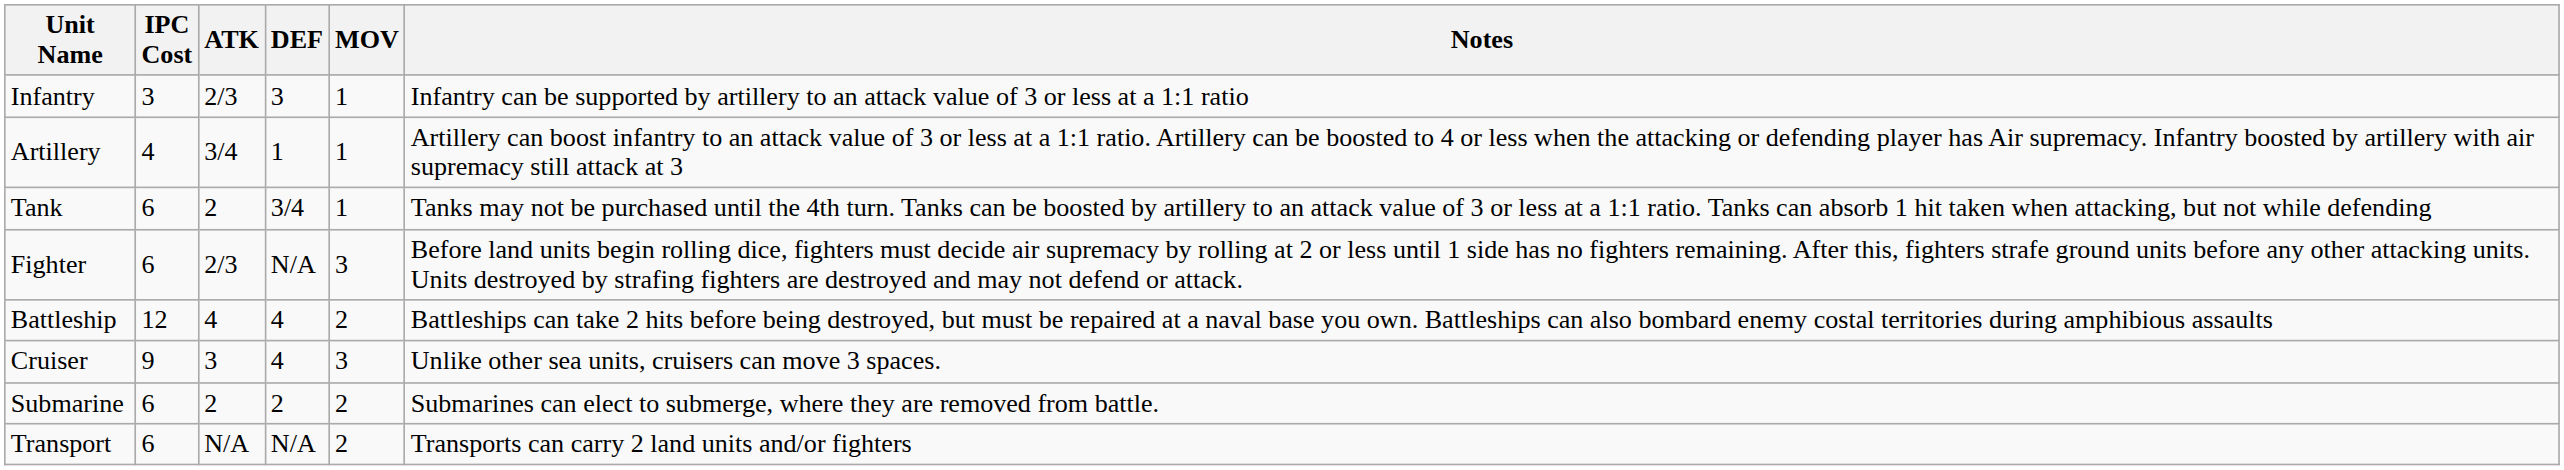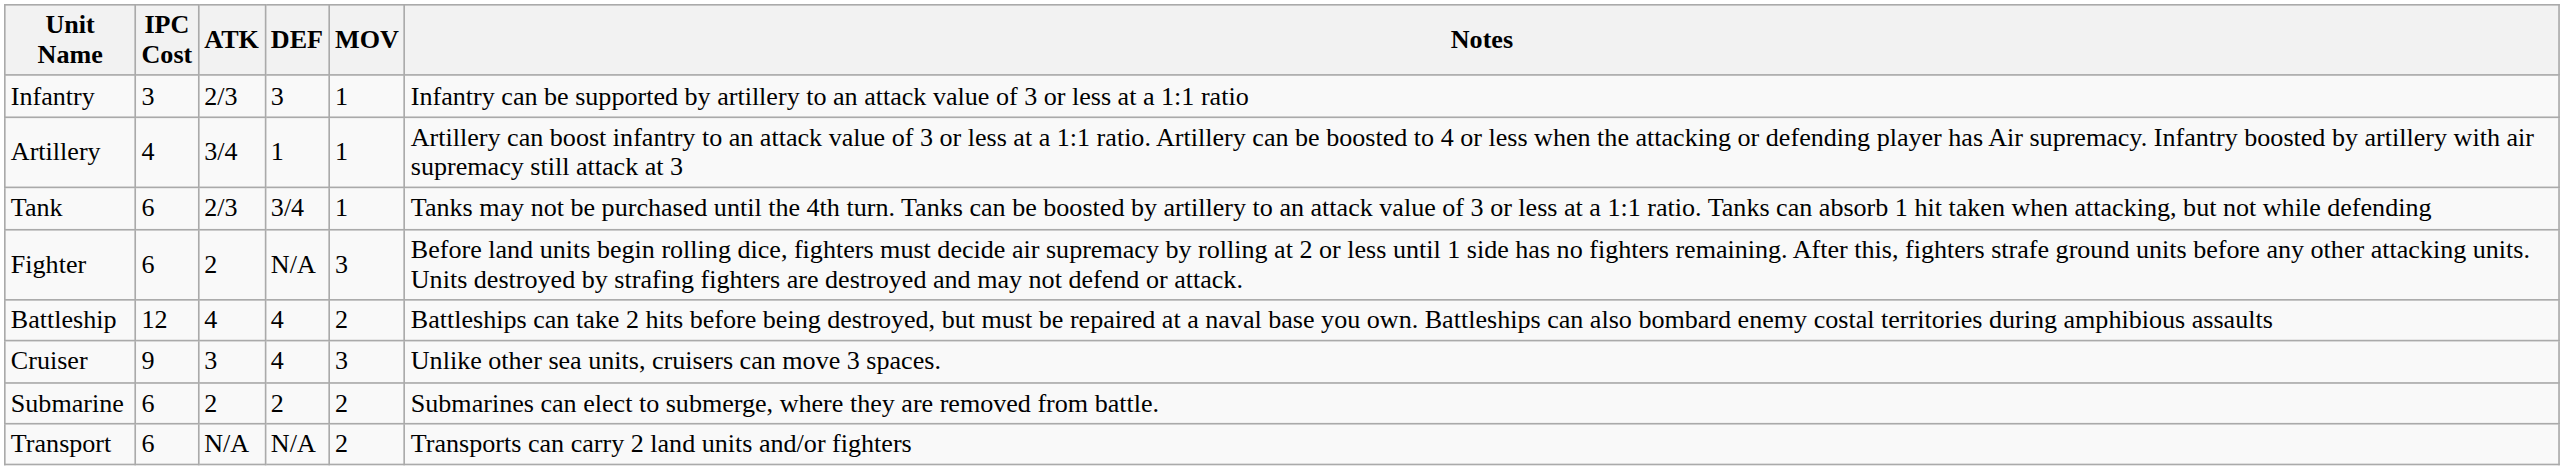Tank | ATK: 2 -> 2/3
Fighter | ATK: 2/3 -> 2
